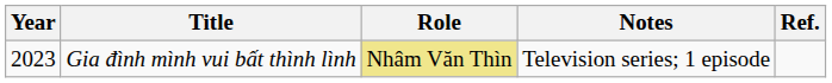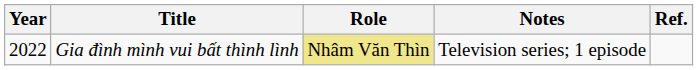Gia đình mình vui bất thình lình | Year: 2023 -> 2022
